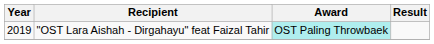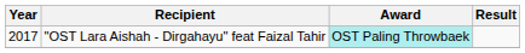"OST Lara Aishah - Dirgahayu" feat Faizal Tahir | Year: 2019 -> 2017
